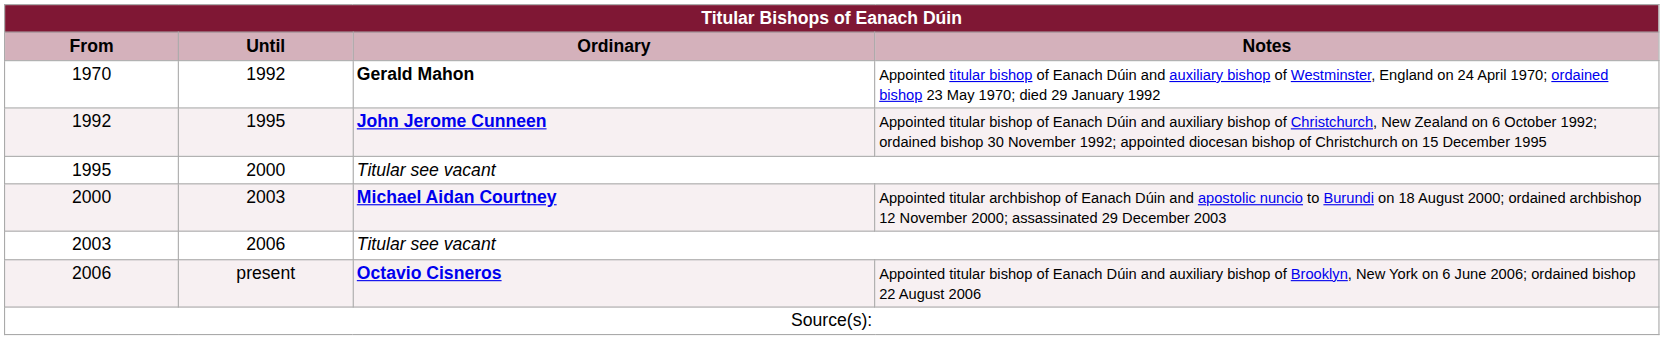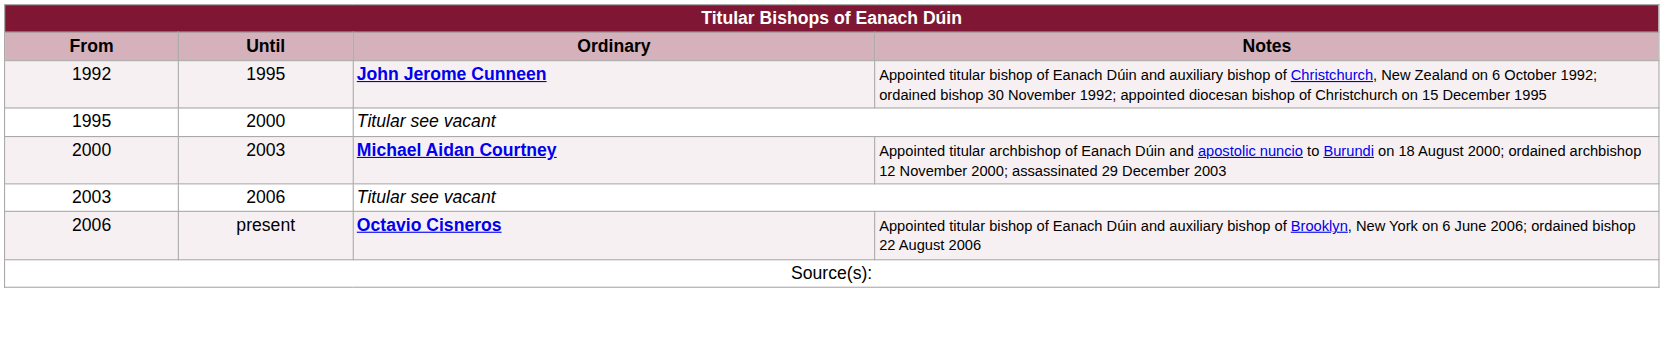- row: 1970 | 1992 | Gerald Mahon | Appointed titular bishop of Eanach Dúin and auxiliary bishop of Westminster, England on 24 April 1970; ordained bishop 23 May 1970; died 29 January 1992
